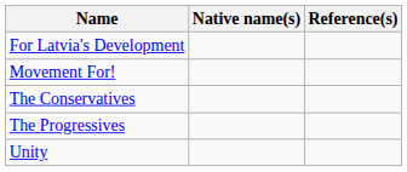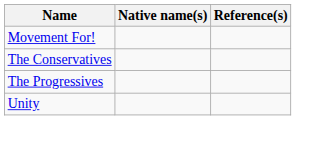- row: For Latvia's Development
